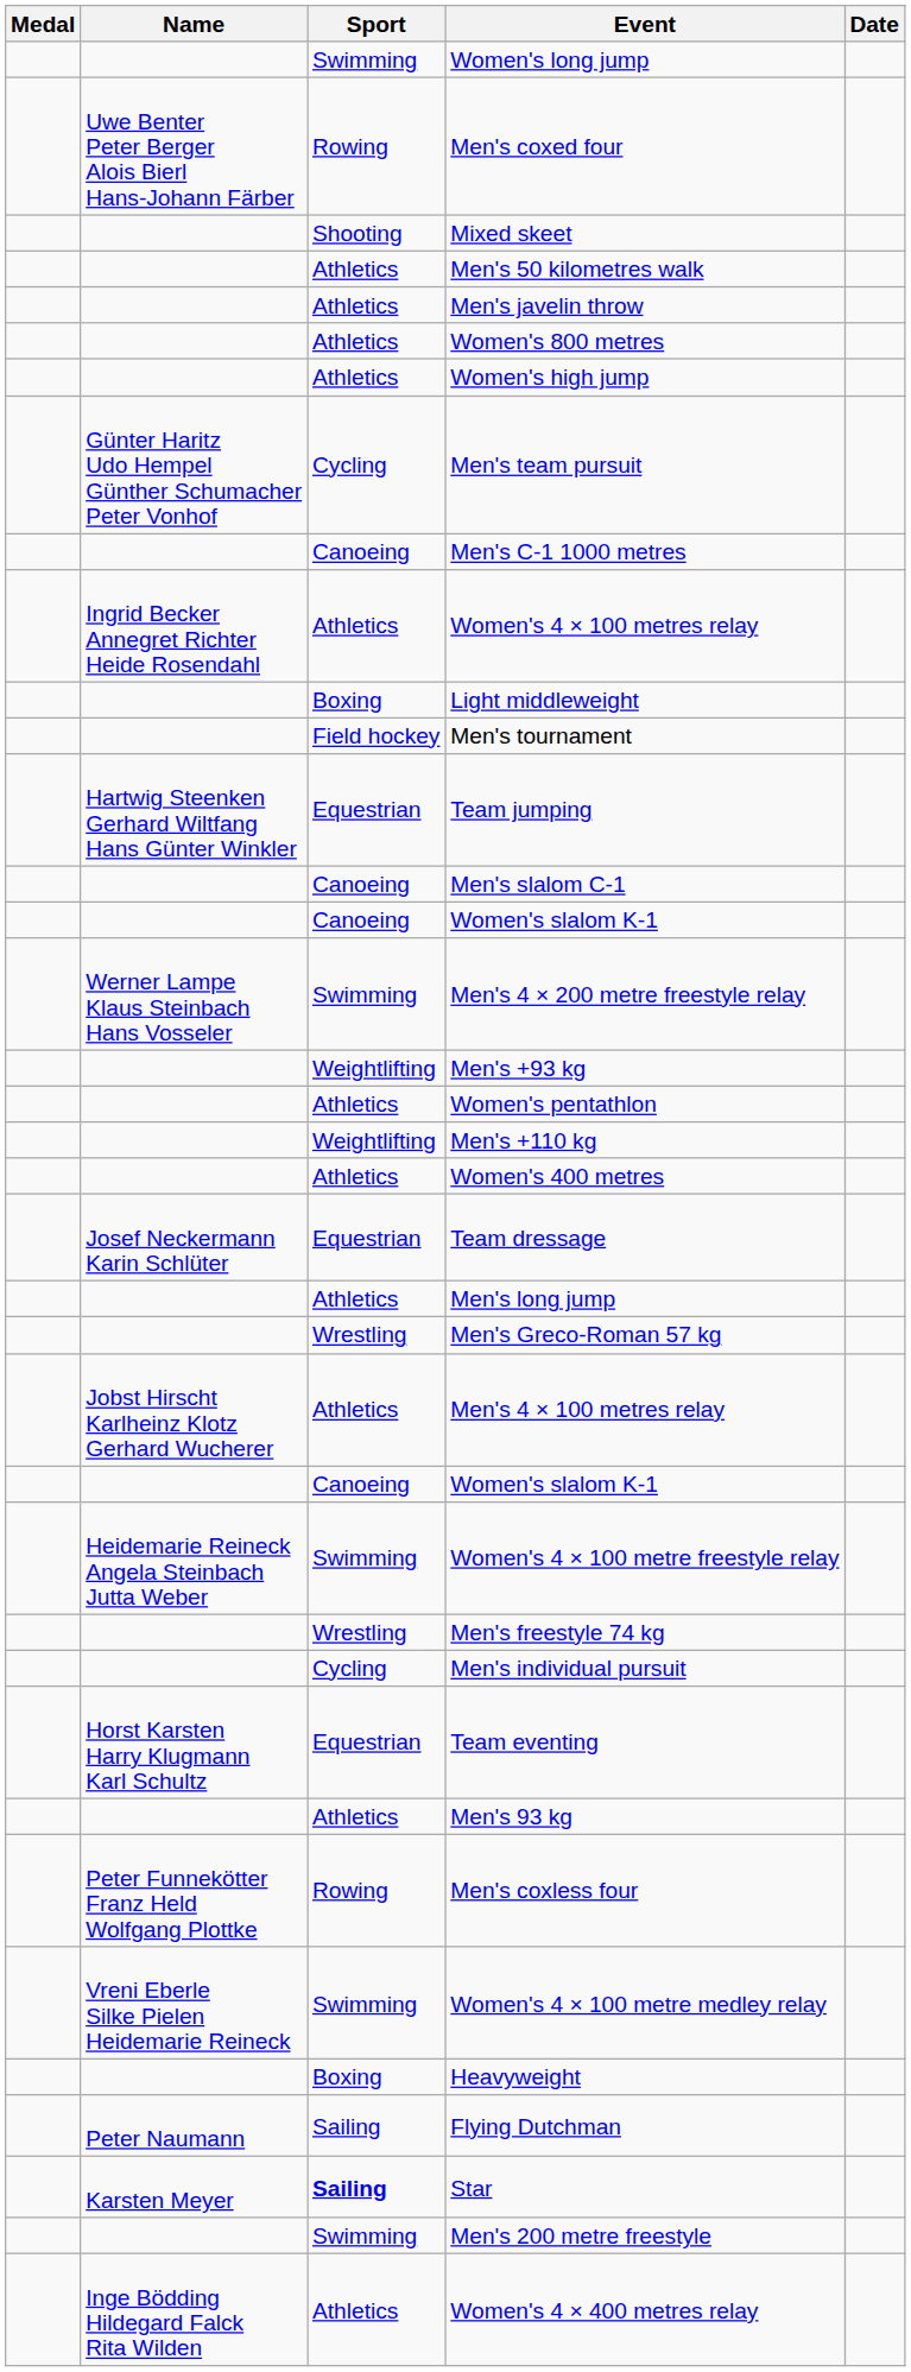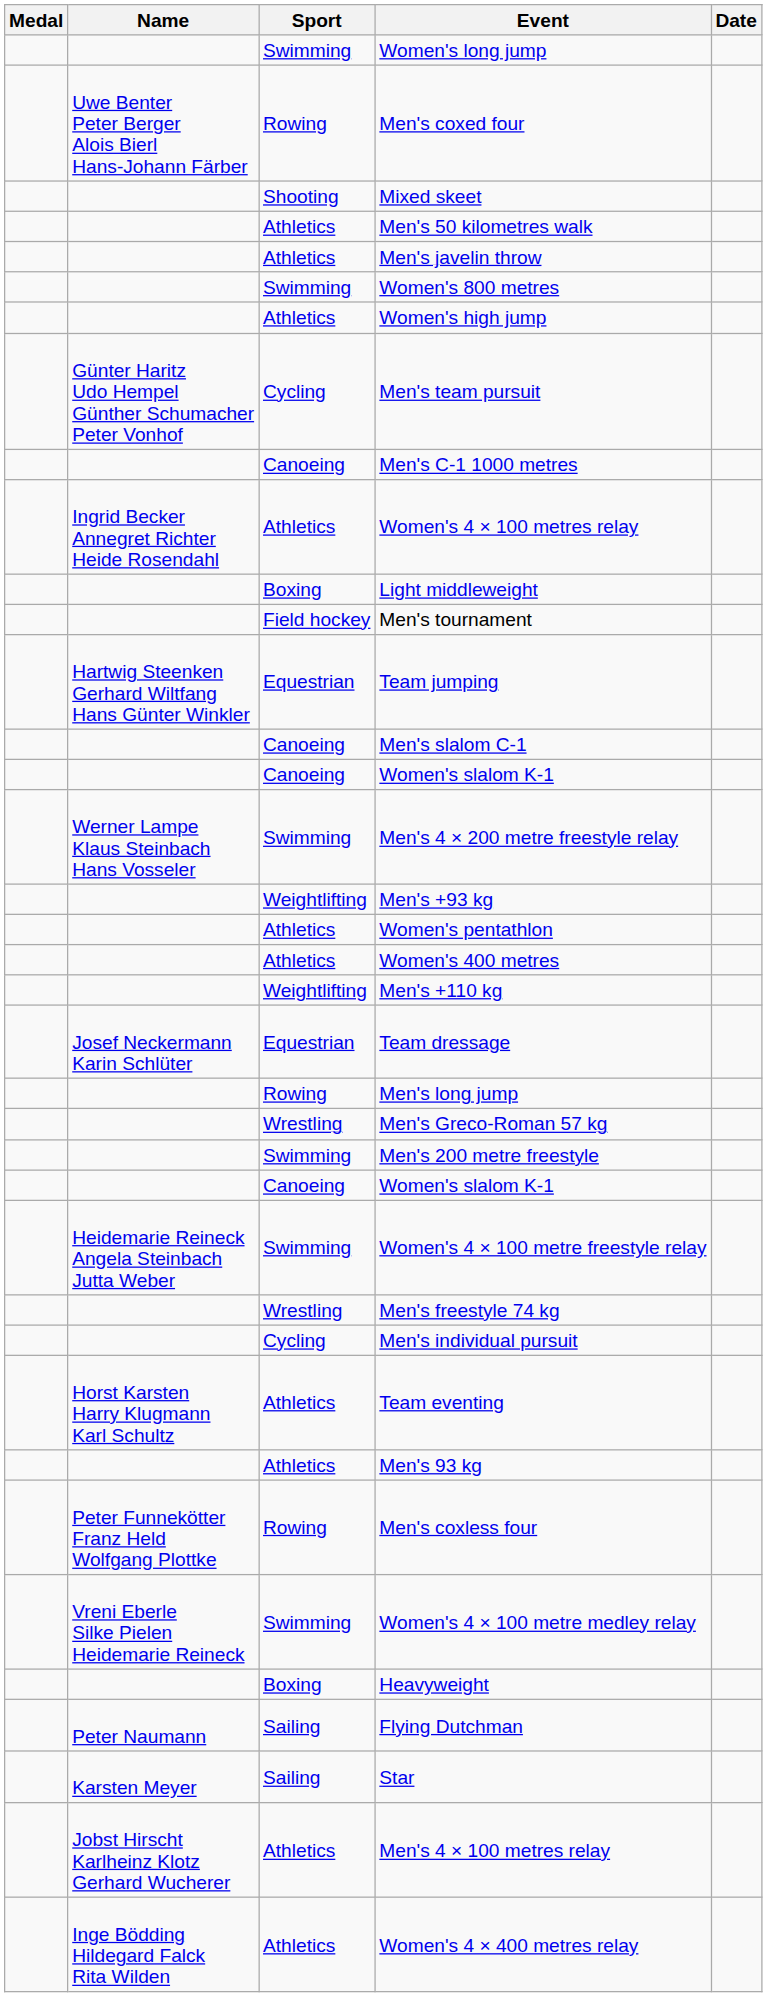Women's 800 metres | Sport: Athletics -> Swimming
rows swapped: Men's +110 kg <-> Women's 400 metres
Men's long jump | Sport: Athletics -> Rowing
rows swapped: Men's 200 metre freestyle <-> Men's 4 × 100 metres relay
Team eventing | Sport: Equestrian -> Athletics
Star | Sport: bold -> normal
